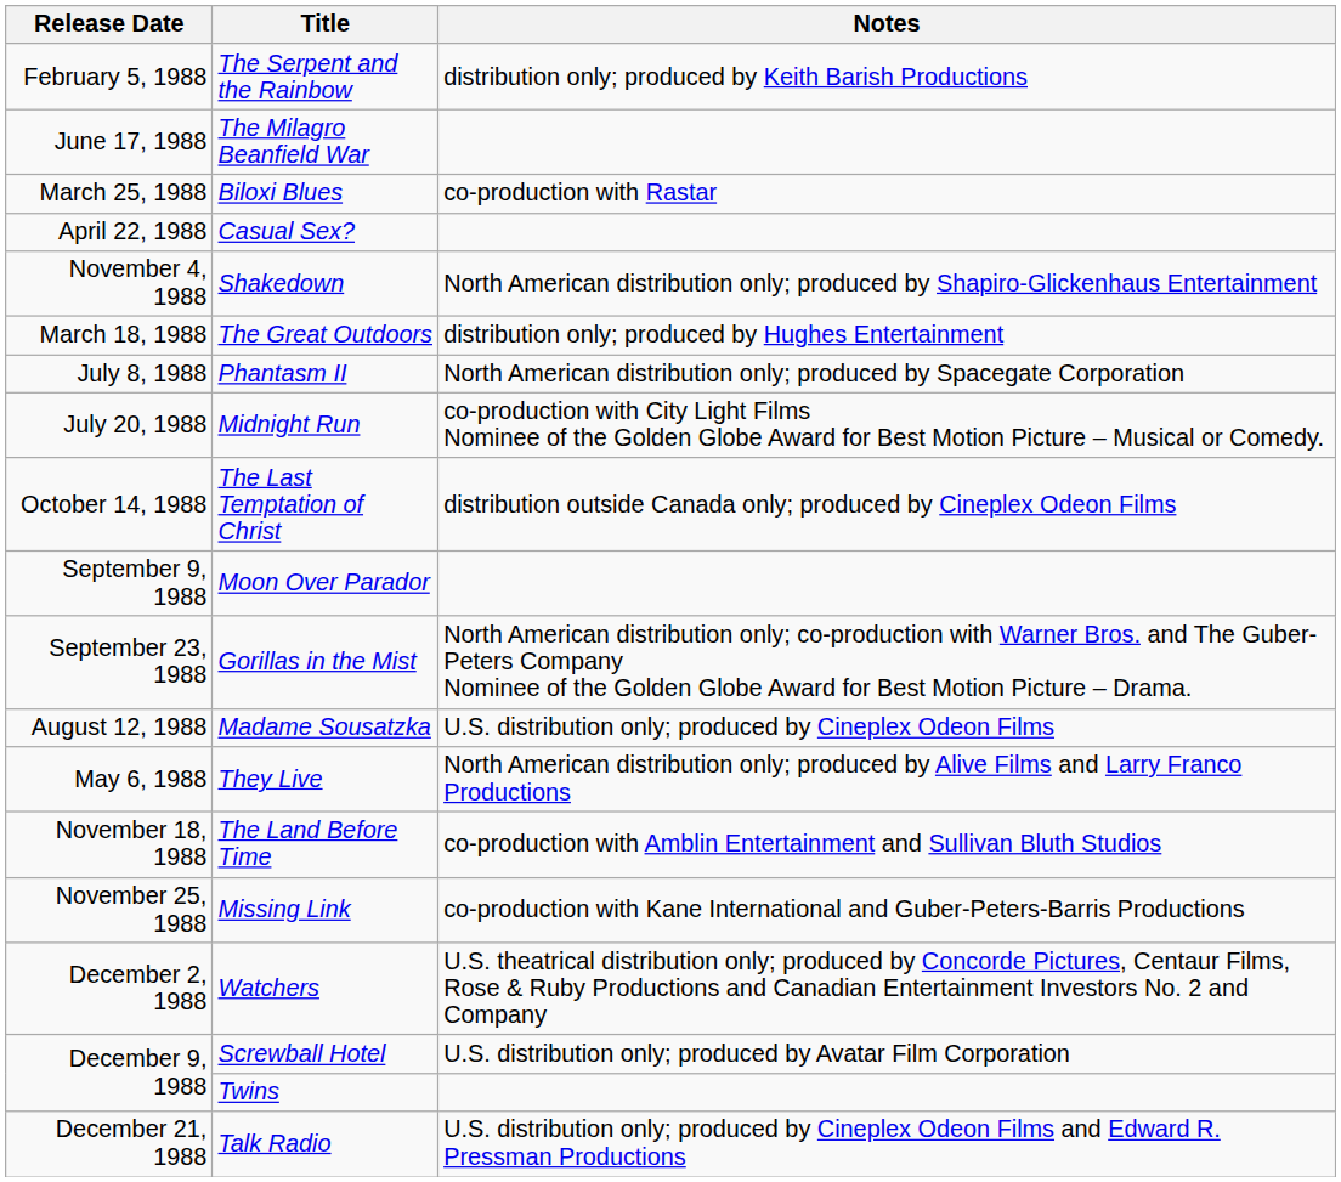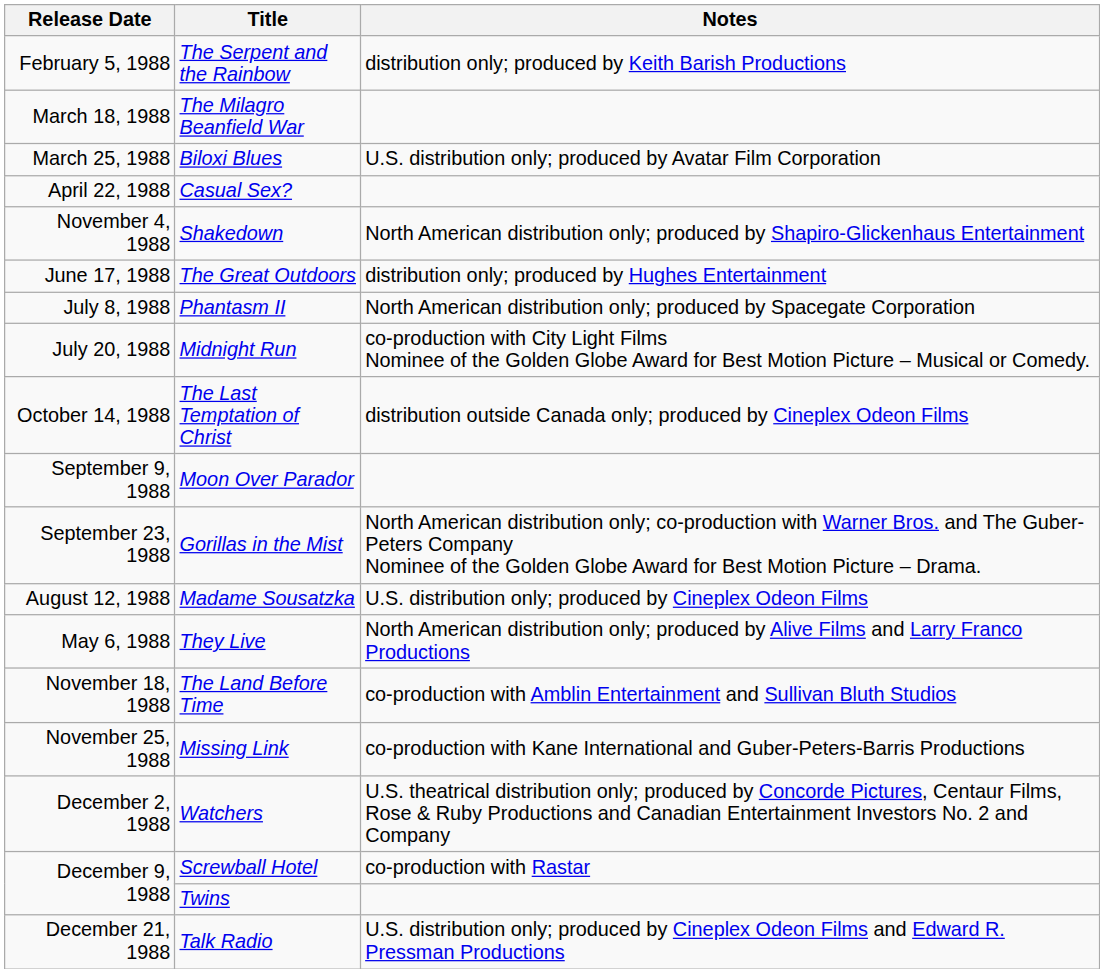The Milagro Beanfield War | Release Date: June 17, 1988 -> March 18, 1988
Biloxi Blues | Notes: co-production with Rastar -> U.S. distribution only; produced by Avatar Film Corporation
The Great Outdoors | Release Date: March 18, 1988 -> June 17, 1988
Screwball Hotel | Notes: U.S. distribution only; produced by Avatar Film Corporation -> co-production with Rastar
